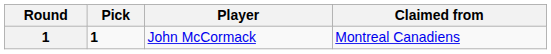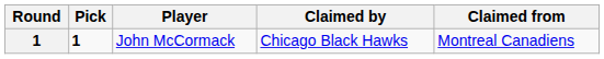+ column: Claimed by | Chicago Black Hawks
